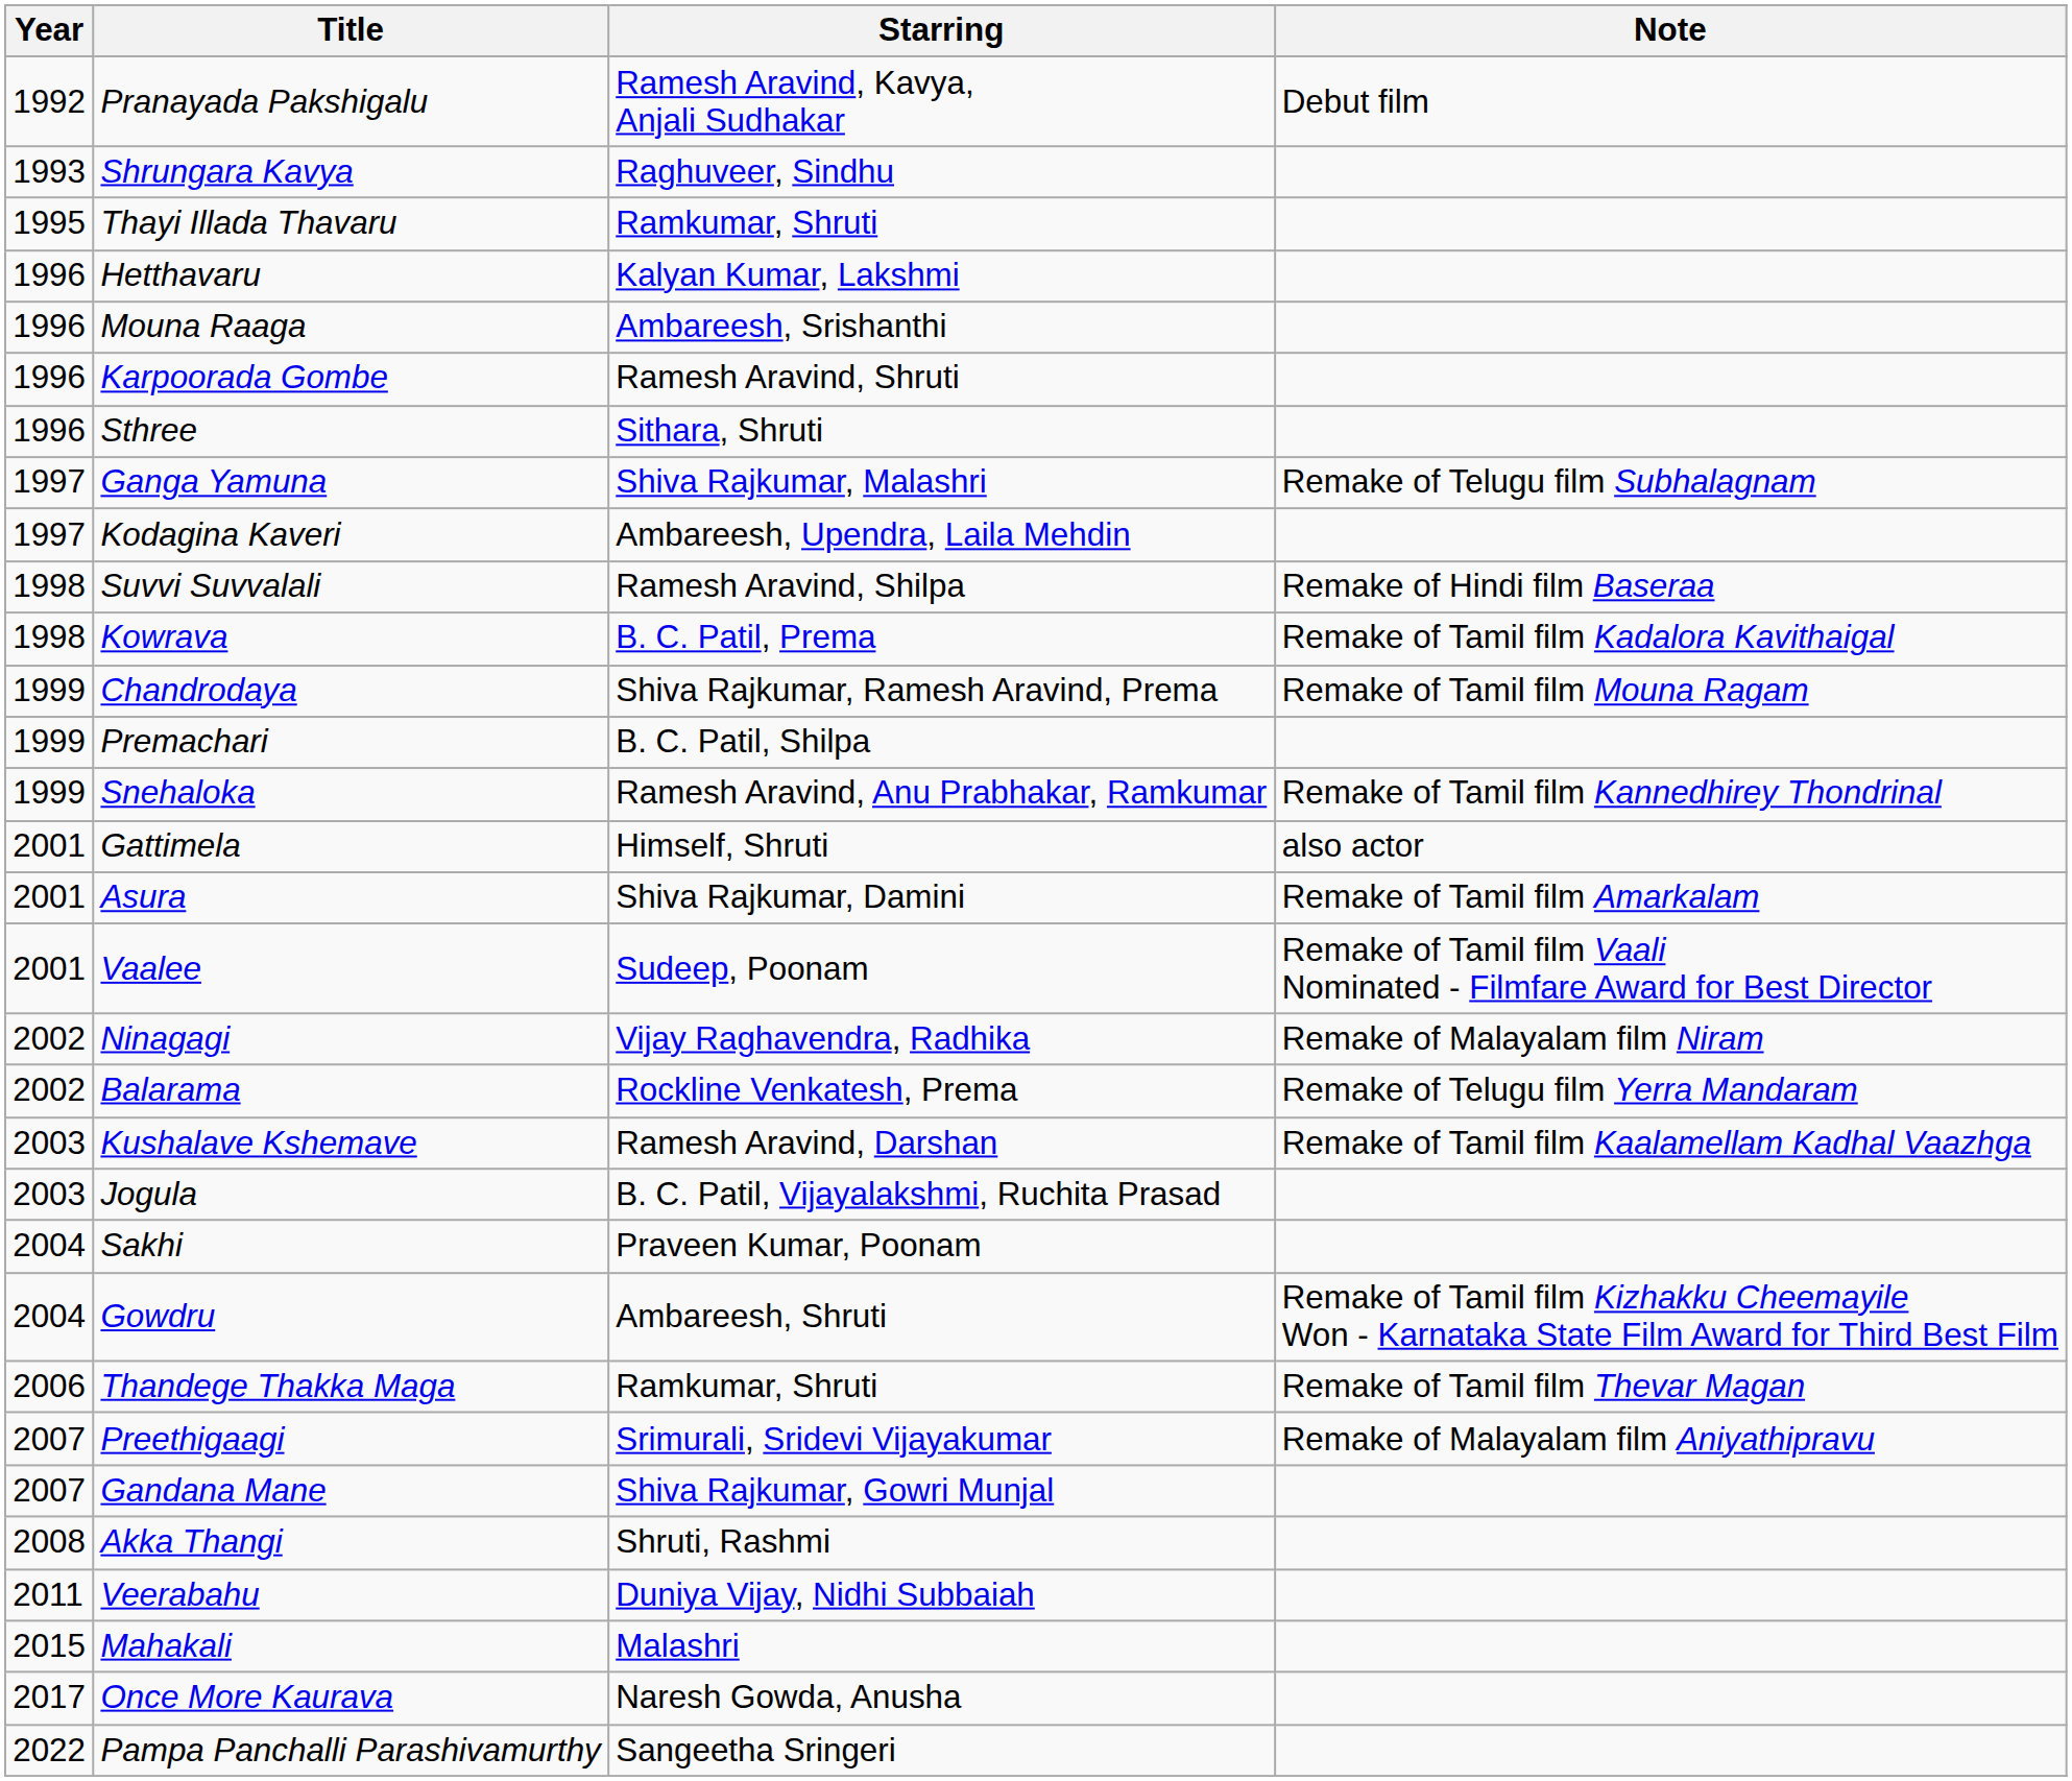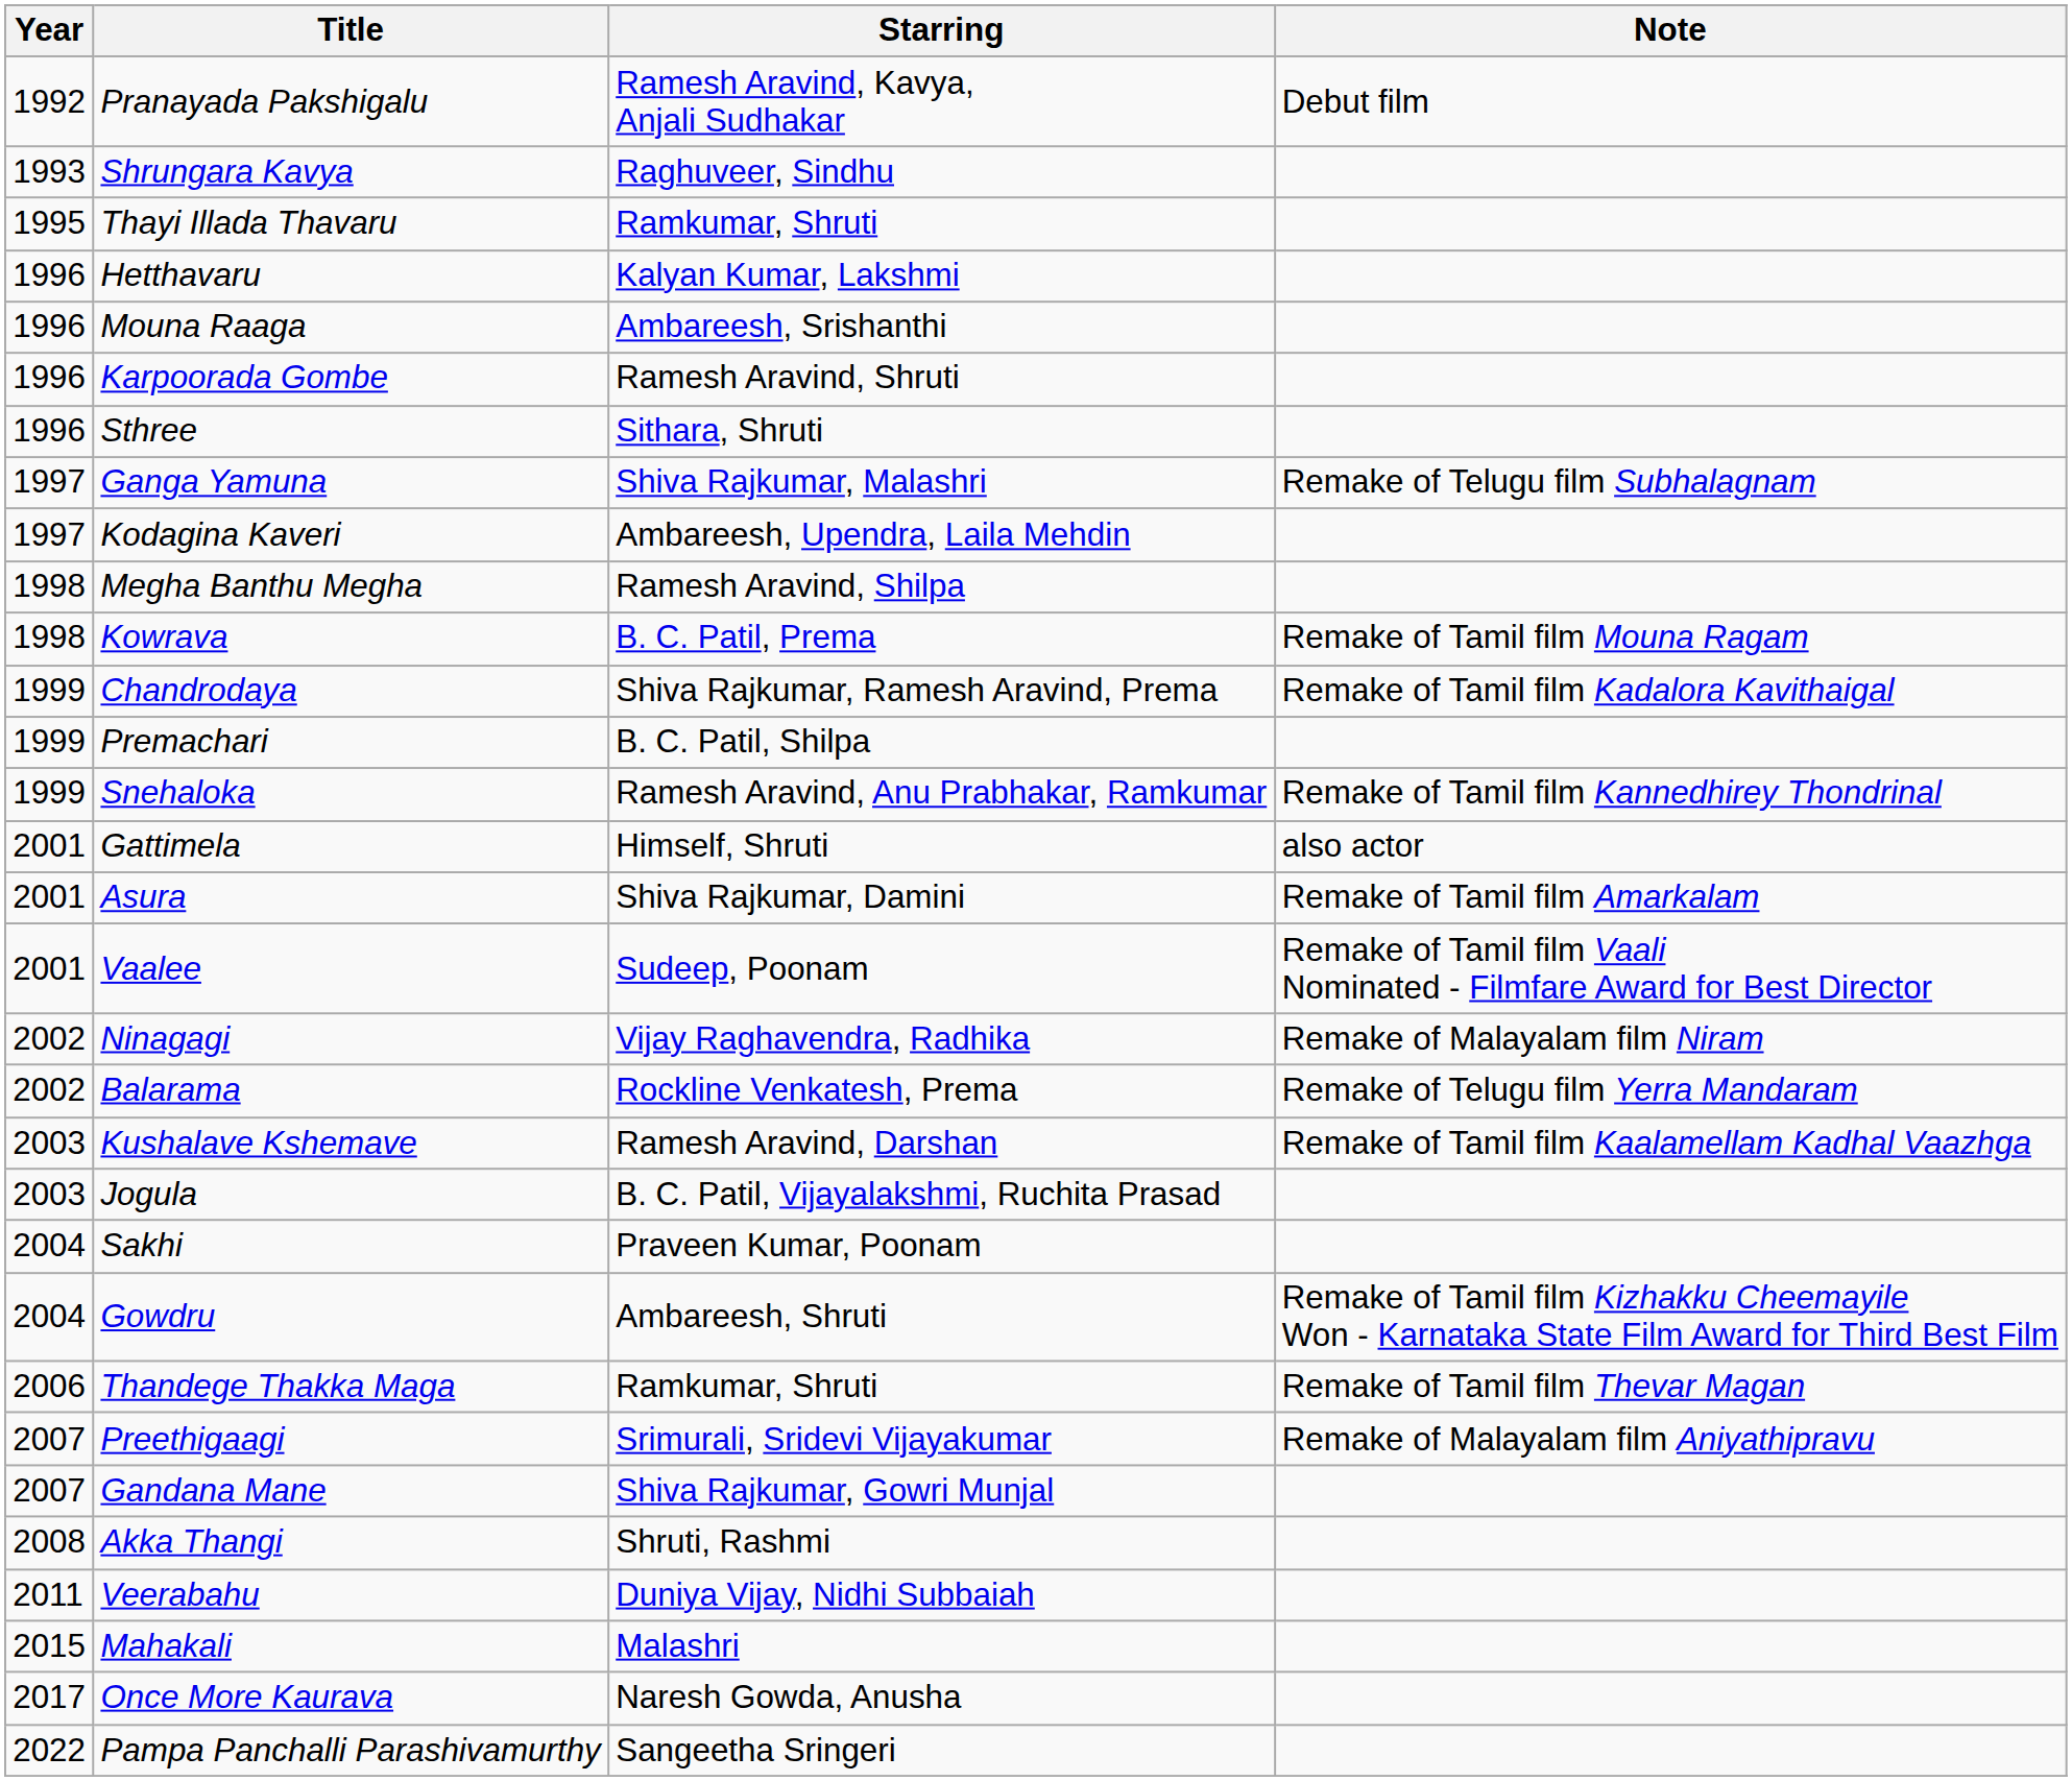+ row: 1998 | Megha Banthu Megha | Ramesh Aravind, Shilpa
- row: 1998 | Suvvi Suvvalali | Ramesh Aravind, Shilpa | Remake of Hindi film Baseraa
Kowrava | Note: Remake of Tamil film Kadalora Kavithaigal -> Remake of Tamil film Mouna Ragam
Chandrodaya | Note: Remake of Tamil film Mouna Ragam -> Remake of Tamil film Kadalora Kavithaigal
